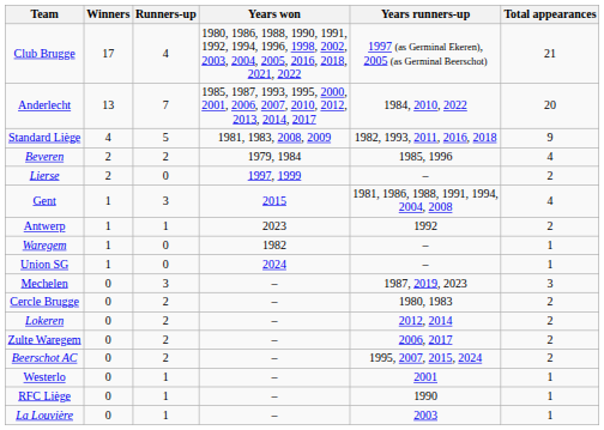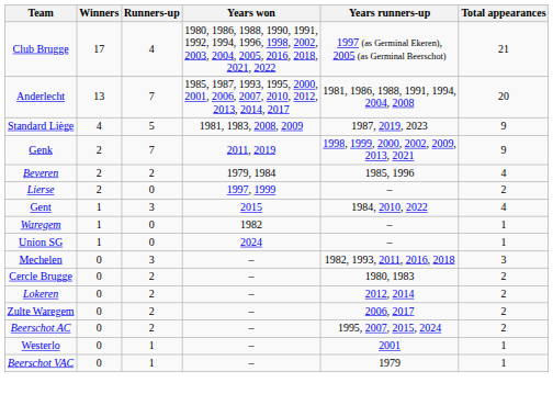Anderlecht | Years runners-up: 1984, 2010, 2022 -> 1981, 1986, 1988, 1991, 1994, 2004, 2008
Standard Liège | Years runners-up: 1982, 1993, 2011, 2016, 2018 -> 1987, 2019, 2023
+ row: Genk | 2 | 7 | 2011, 2019 | 1998, 1999, 2000, 2002, 2009, 2013, 2021 | 9
Gent | Years runners-up: 1981, 1986, 1988, 1991, 1994, 2004, 2008 -> 1984, 2010, 2022
- row: Antwerp | 1 | 1 | 2023 | 1992 | 2
Mechelen | Years runners-up: 1987, 2019, 2023 -> 1982, 1993, 2011, 2016, 2018
- row: RFC Liège | 0 | 1 | – | 1990 | 1
+ row: Beerschot VAC | 0 | 1 | – | 1979 | 1
- row: La Louvière | 0 | 1 | – | 2003 | 1
